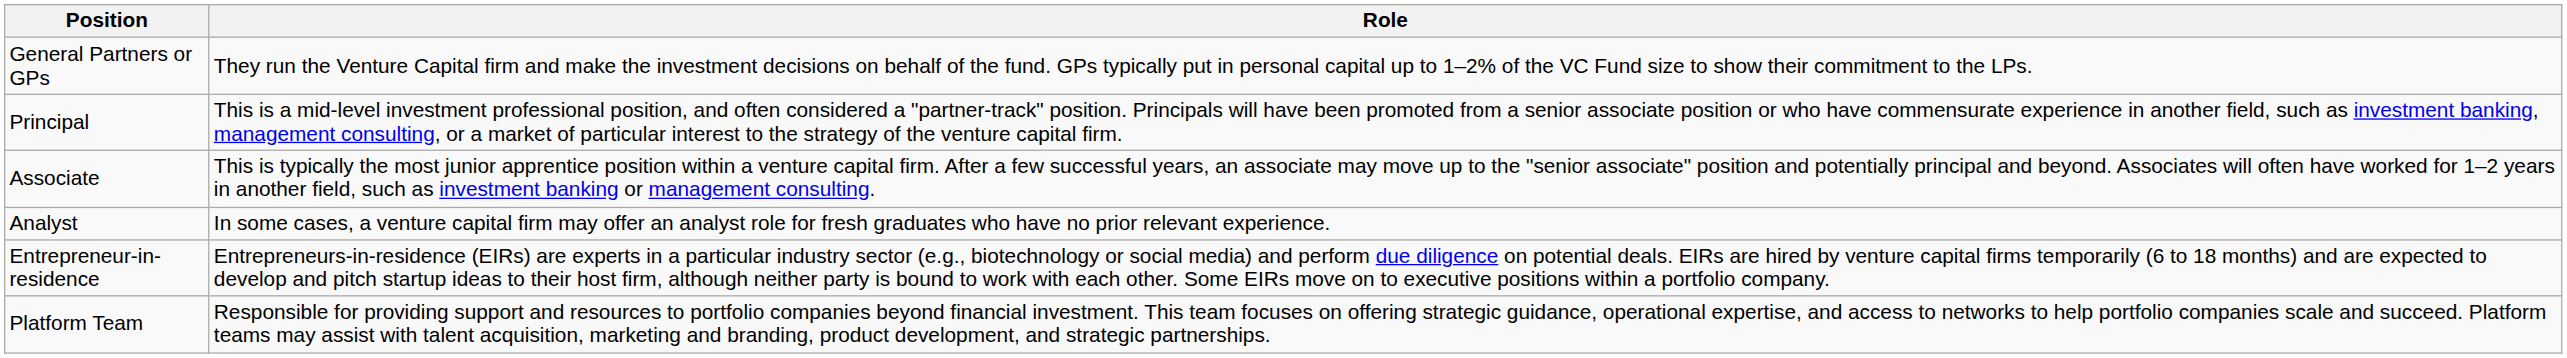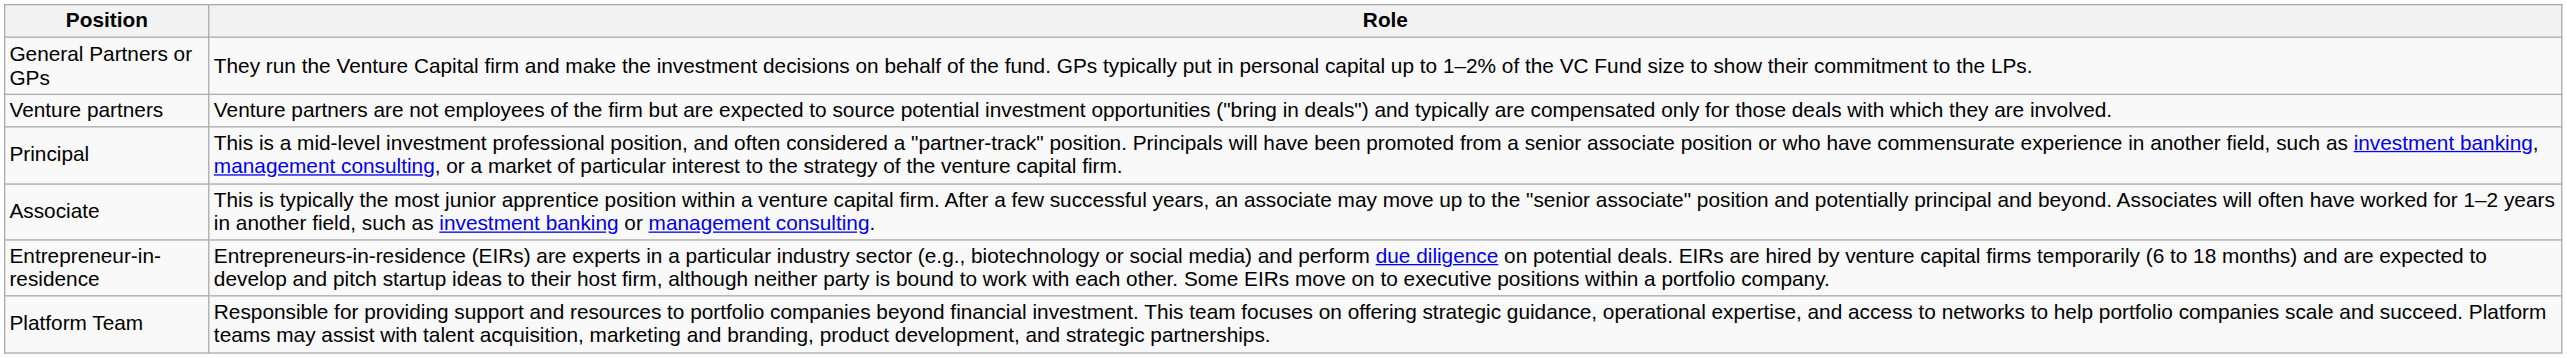+ row: Venture partners | Venture partners are not employees of the firm but are expected to source potential investment opportunities ("bring in deals") and typically are compensated only for those deals with which they are involved.
- row: Analyst | In some cases, a venture capital firm may offer an analyst role for fresh graduates who have no prior relevant experience.
